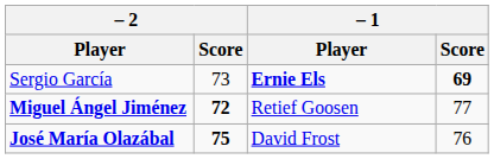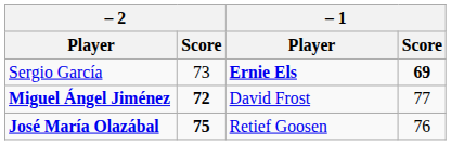Miguel Ángel Jiménez | – 1 / Player: Retief Goosen -> David Frost
José María Olazábal | – 1 / Player: David Frost -> Retief Goosen
